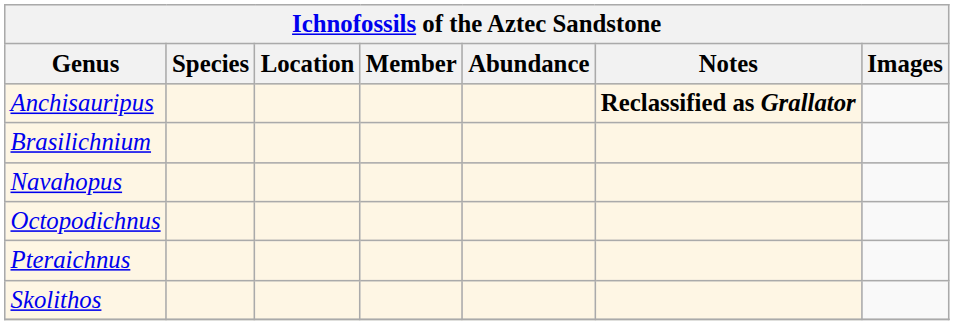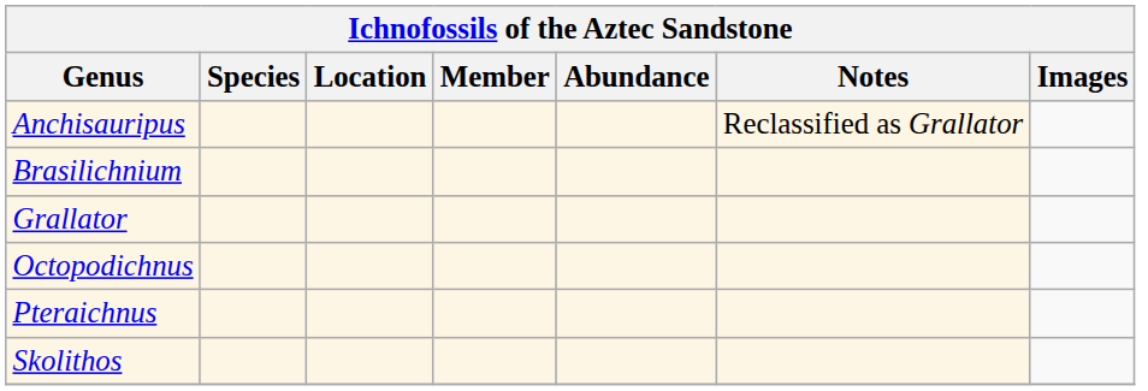Anchisauripus | Notes: bold -> normal
+ row: Grallator
- row: Navahopus
